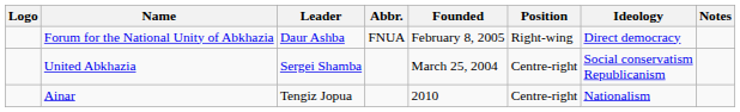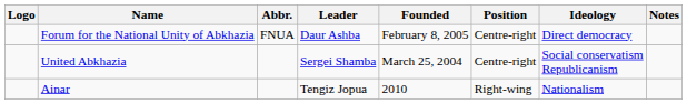columns swapped: Abbr. <-> Leader
Forum for the National Unity of Abkhazia | Position: Right-wing -> Centre-right
Ainar | Position: Centre-right -> Right-wing
